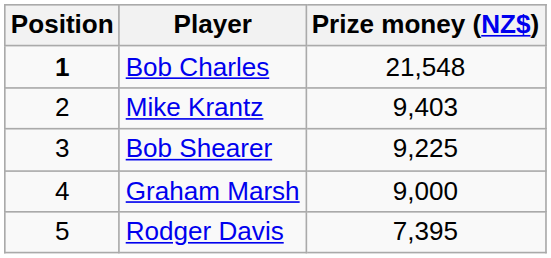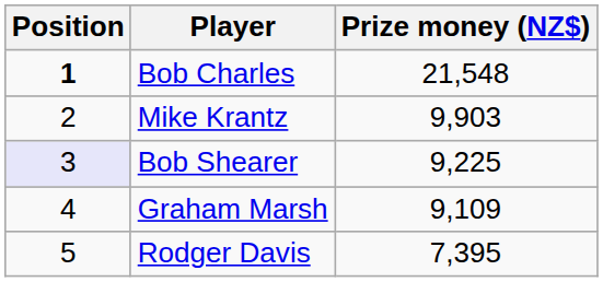Mike Krantz | Prize money (NZ$): 9,403 -> 9,903
Bob Shearer | Position: no background -> lavender background
Graham Marsh | Prize money (NZ$): 9,000 -> 9,109
